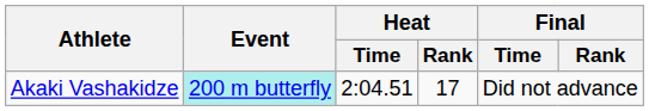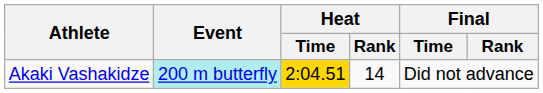Akaki Vashakidze | Heat / Time: no background -> gold background
Akaki Vashakidze | Heat / Rank: 17 -> 14
